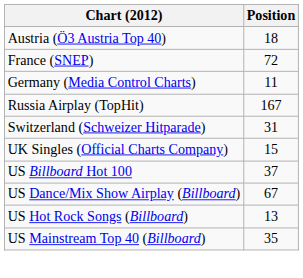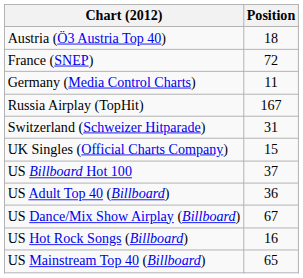+ row: US Adult Top 40 (Billboard) | 36
US Hot Rock Songs (Billboard) | Position: 13 -> 16
US Mainstream Top 40 (Billboard) | Position: 35 -> 65
